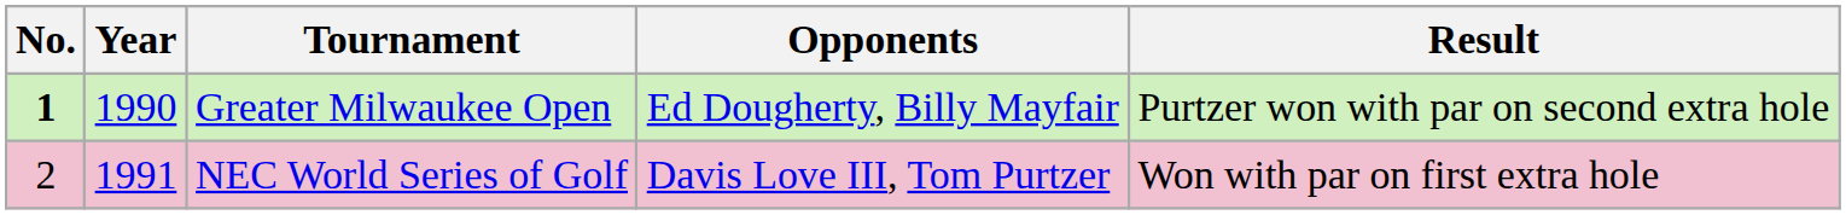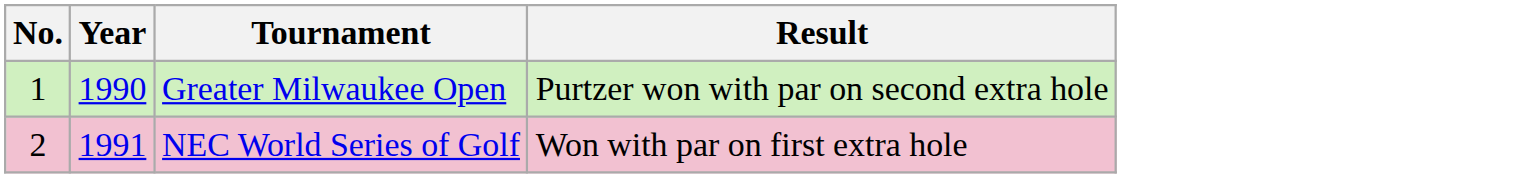- column: Opponents | Ed Dougherty, Billy Mayfair | Davis Love III, Tom Purtzer
Greater Milwaukee Open | No.: bold -> normal
